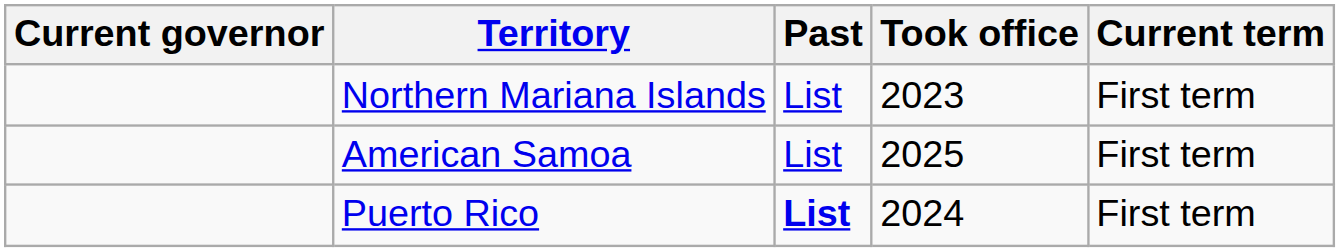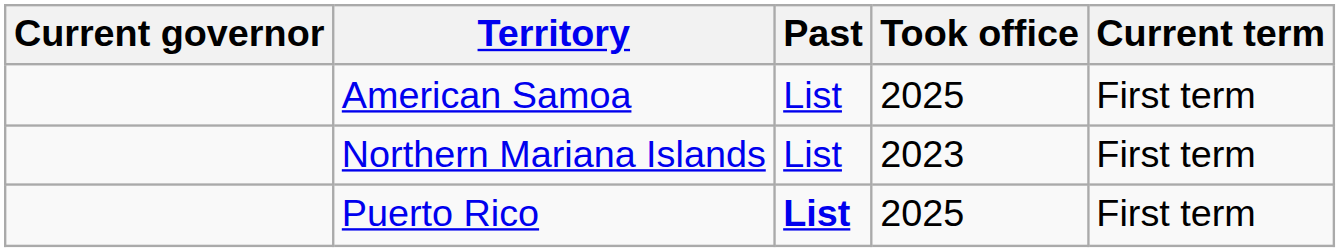rows swapped: American Samoa <-> Northern Mariana Islands
Puerto Rico | Took office: 2024 -> 2025
